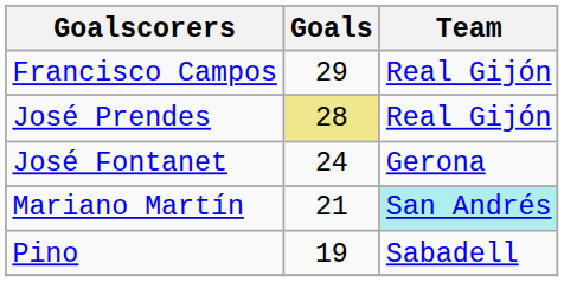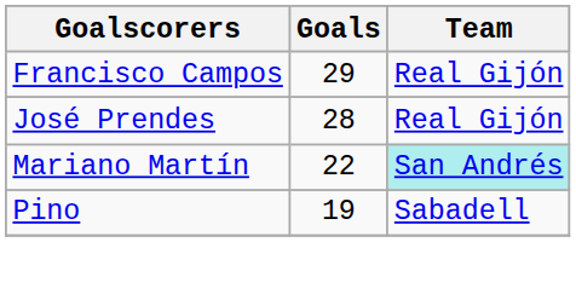José Prendes | Goals: khaki background -> no background
- row: José Fontanet | 24 | Gerona
Mariano Martín | Goals: 21 -> 22
